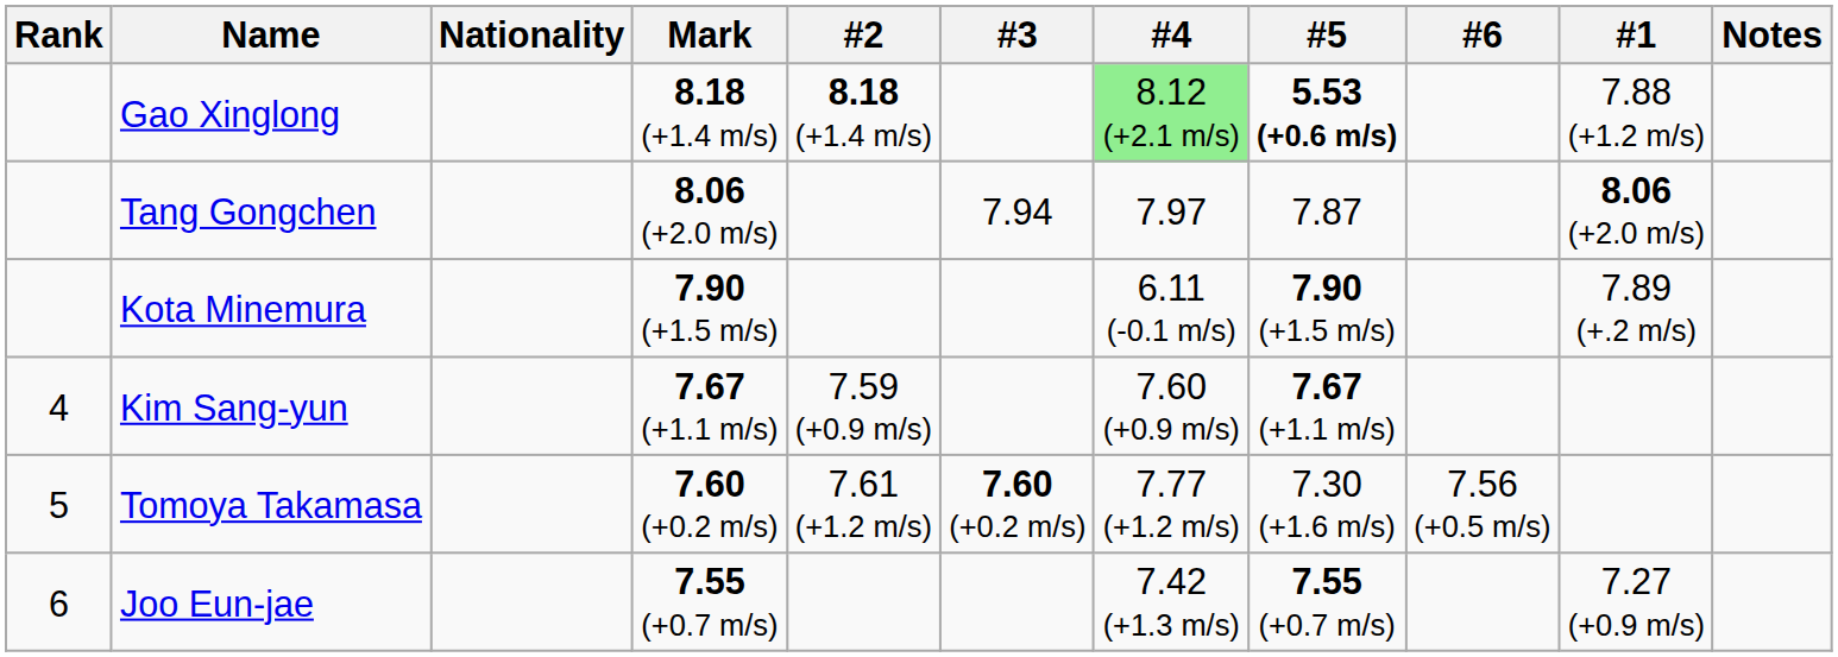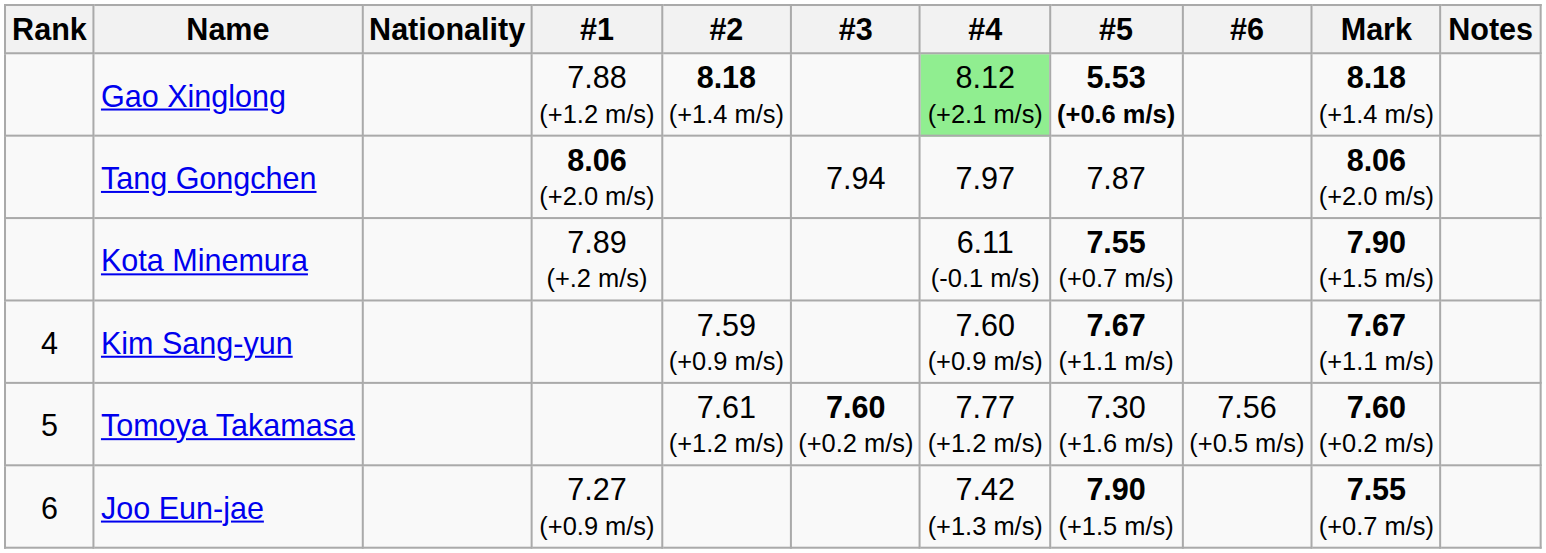columns swapped: #1 <-> Mark
Kota Minemura | #5: 7.90 (+1.5 m/s) -> 7.55 (+0.7 m/s)
Joo Eun-jae | #5: 7.55 (+0.7 m/s) -> 7.90 (+1.5 m/s)
